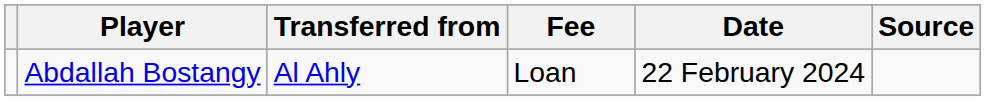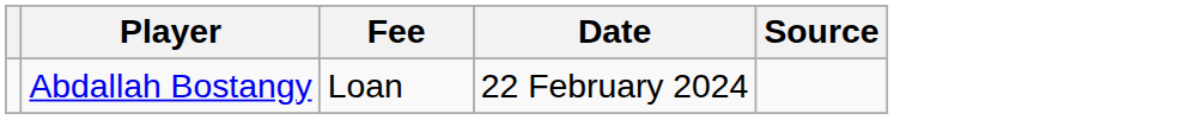- column: Transferred from | Al Ahly
